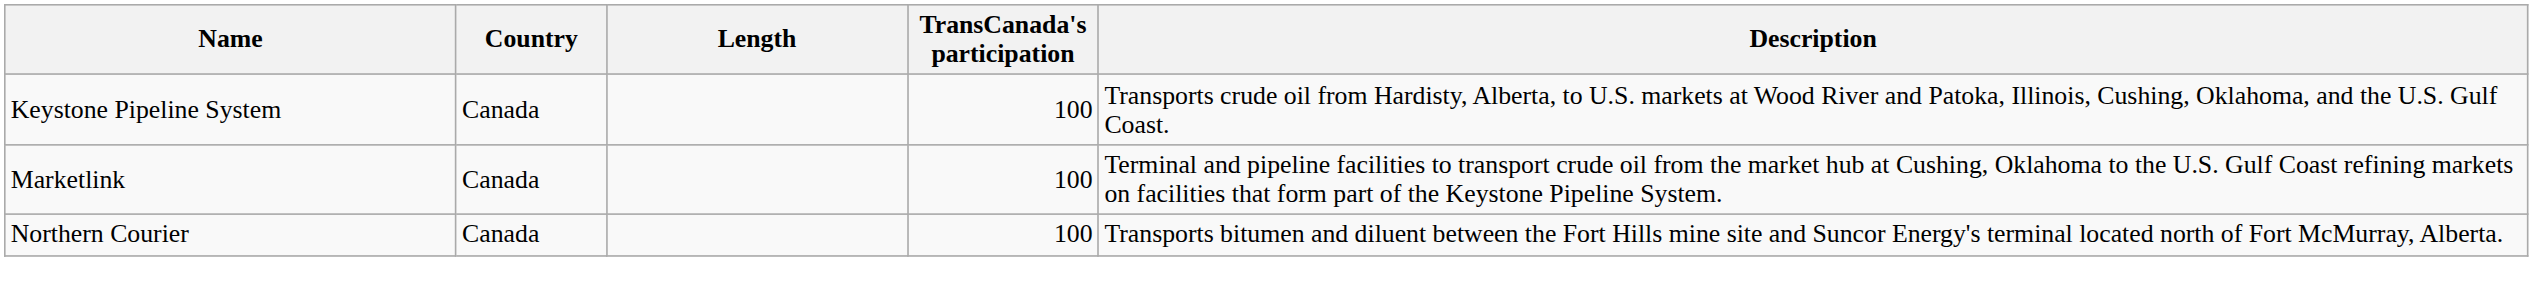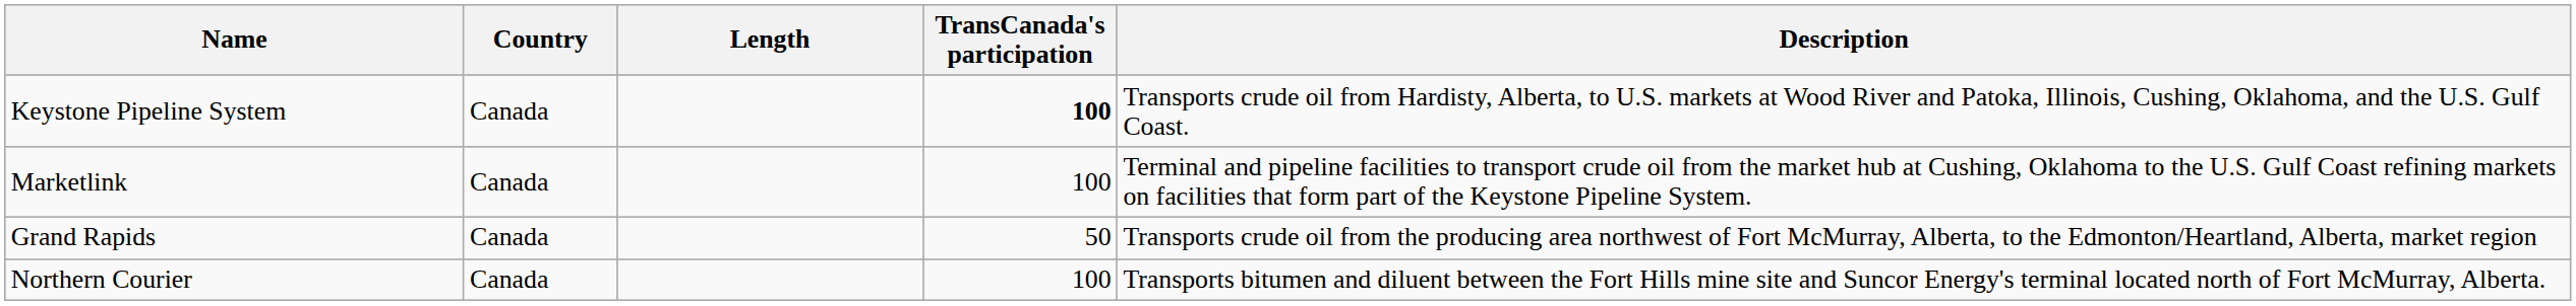Keystone Pipeline System | TransCanada's participation: normal -> bold
+ row: Grand Rapids | Canada | 50 | Transports crude oil from the producing area northwest of Fort McMurray, Alberta, to the Edmonton/Heartland, Alberta, market region
